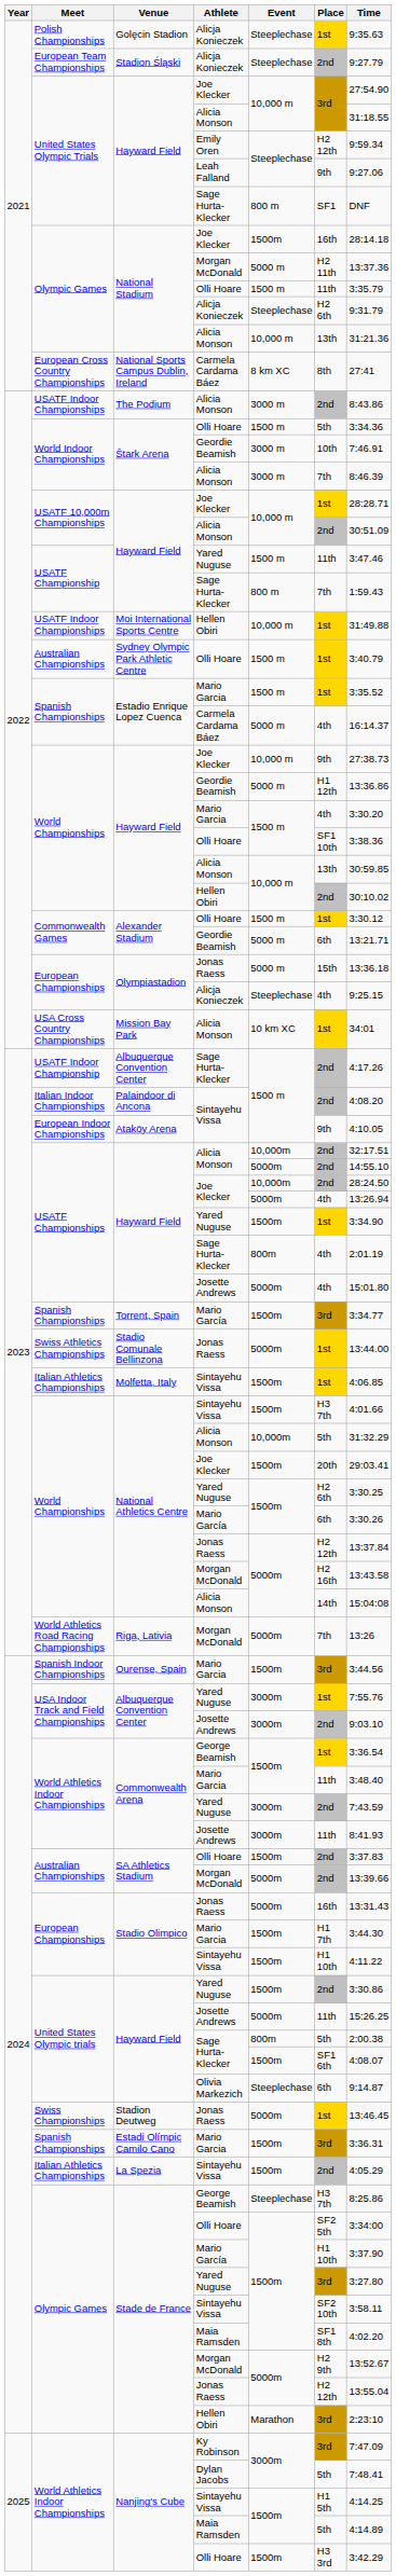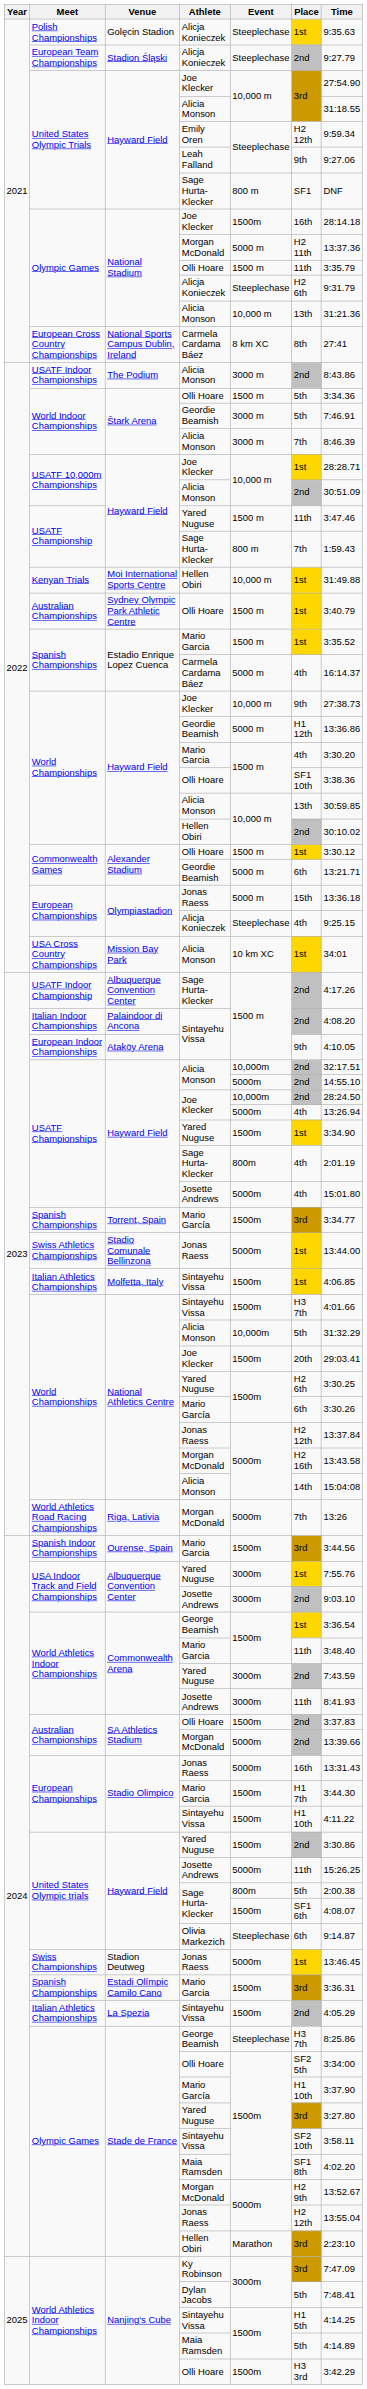Štark Arena / Geordie Beamish | Place: 10th -> 5th
Moi International Sports Centre | Meet: USATF Indoor Championships -> Kenyan Trials
